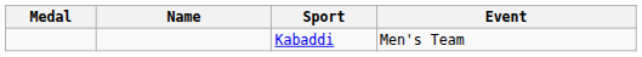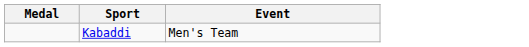- column: Name
